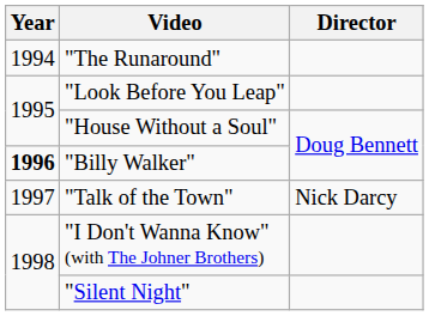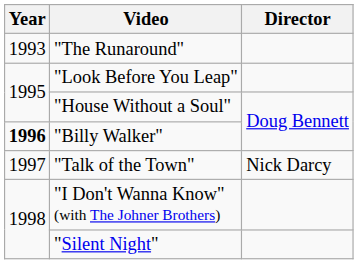"The Runaround" | Year: 1994 -> 1993
